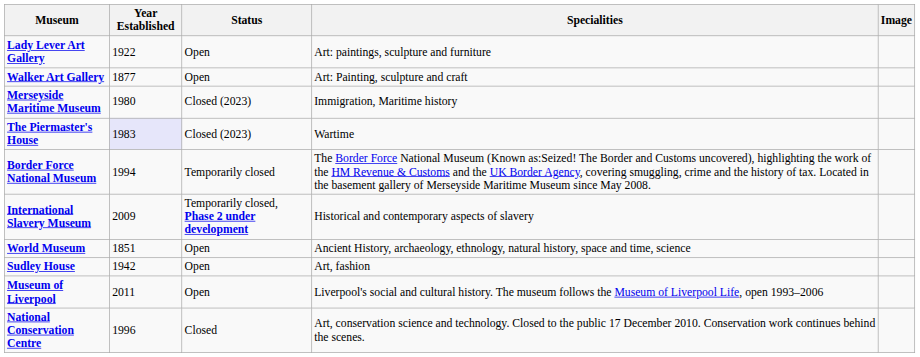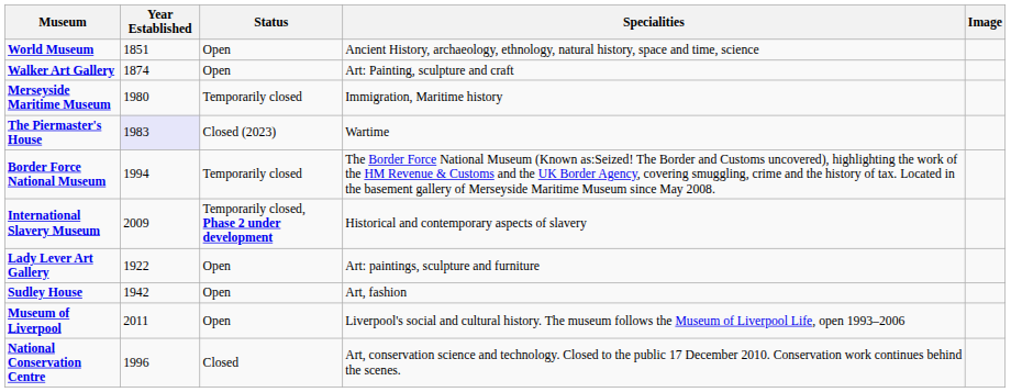rows swapped: World Museum <-> Lady Lever Art Gallery
Walker Art Gallery | Year Established: 1877 -> 1874
Merseyside Maritime Museum | Status: Closed (2023) -> Temporarily closed
